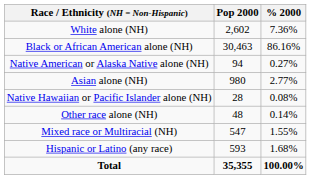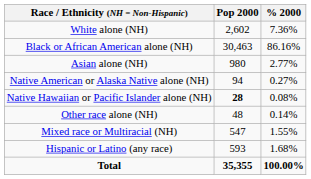rows swapped: Native American or Alaska Native alone (NH) <-> Asian alone (NH)
Native Hawaiian or Pacific Islander alone (NH) | Pop 2000: normal -> bold
